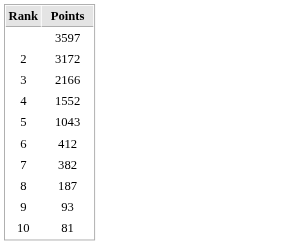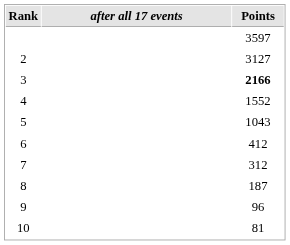+ column: after all 17 events
2 | Points: 3172 -> 3127
3 | Points: normal -> bold
7 | Points: 382 -> 312
9 | Points: 93 -> 96
